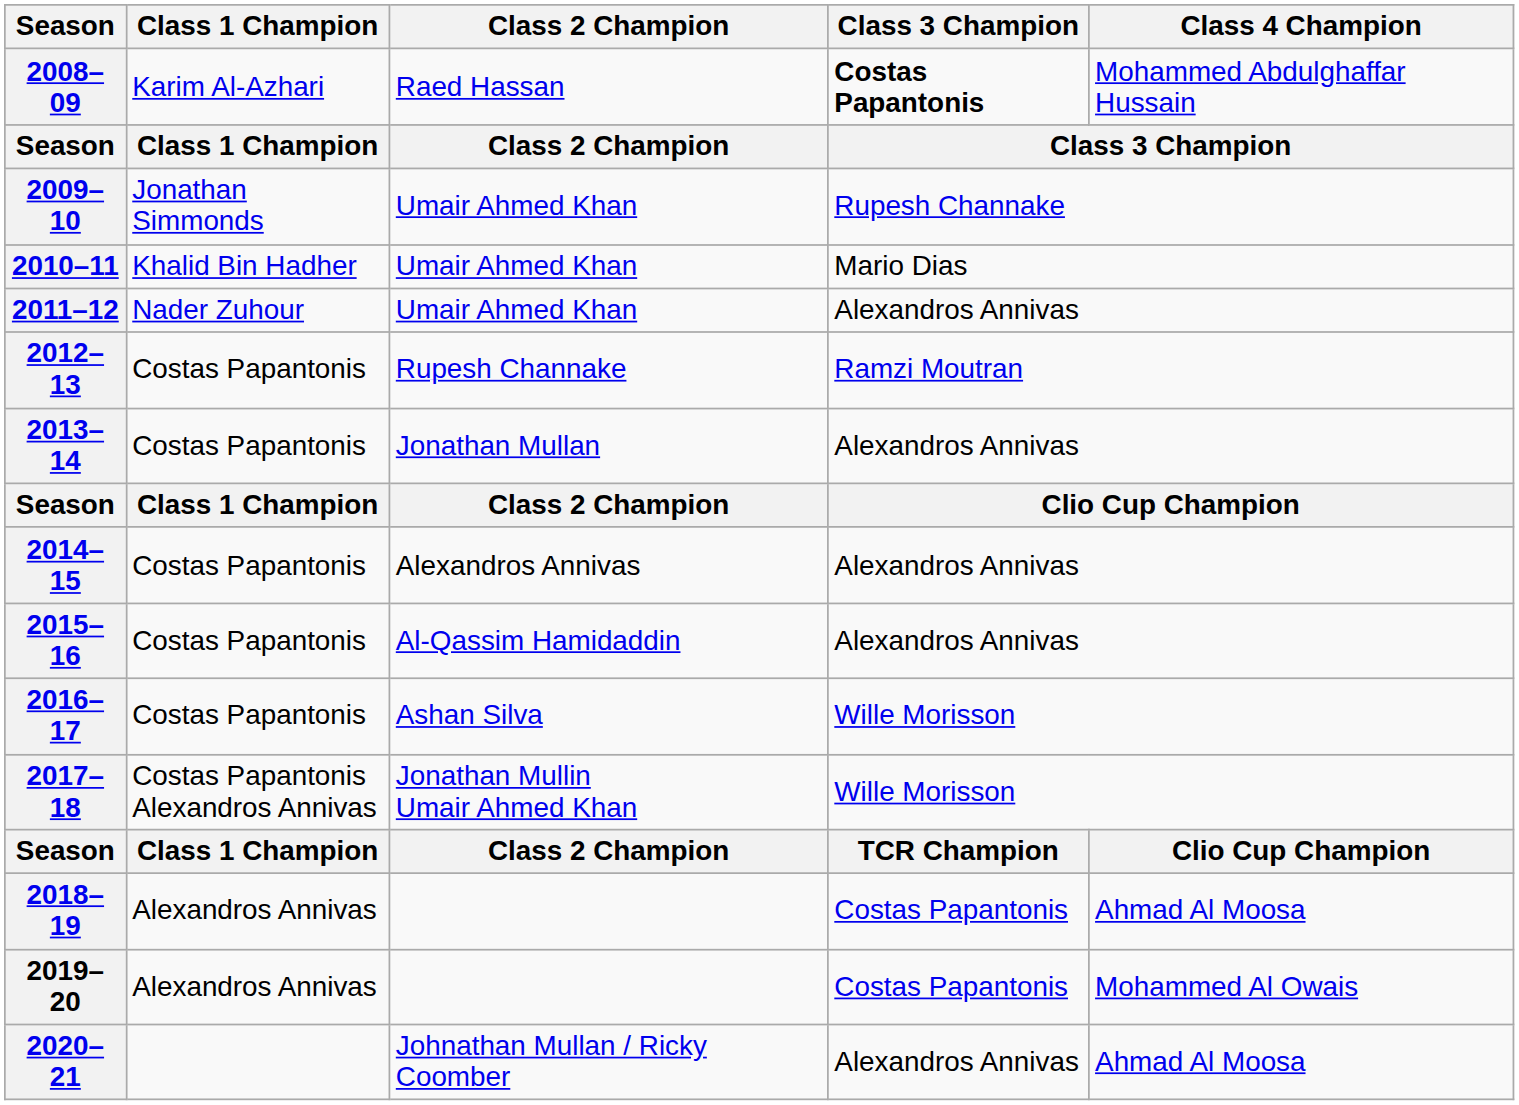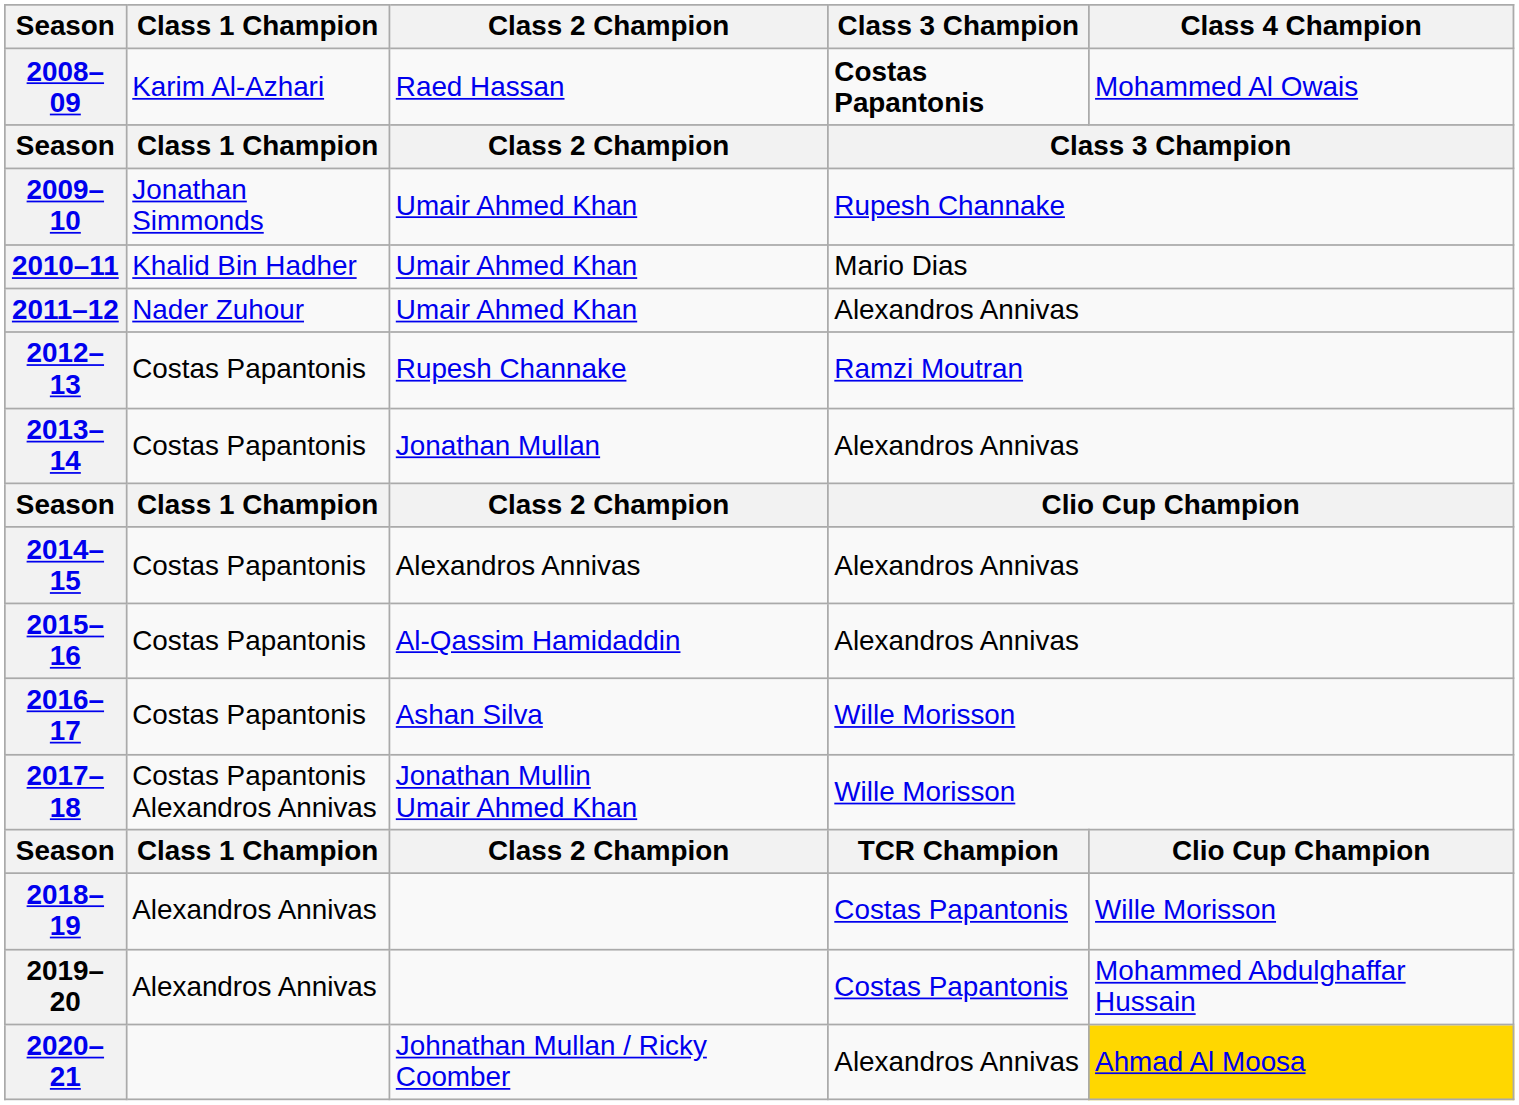2008–09 | Class 4 Champion: Mohammed Abdulghaffar Hussain -> Mohammed Al Owais
2018–19 | Class 4 Champion: Ahmad Al Moosa -> Wille Morisson
2019–20 | Class 4 Champion: Mohammed Al Owais -> Mohammed Abdulghaffar Hussain
2020–21 | Class 4 Champion: no background -> gold background
